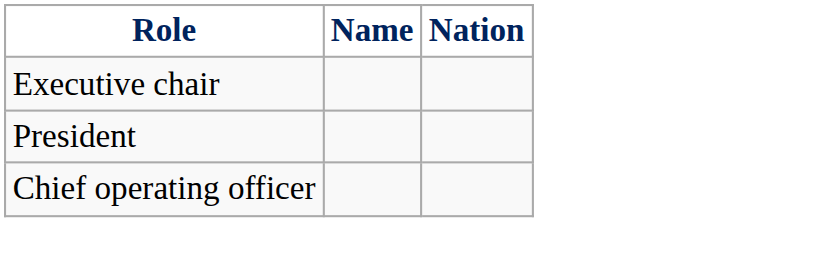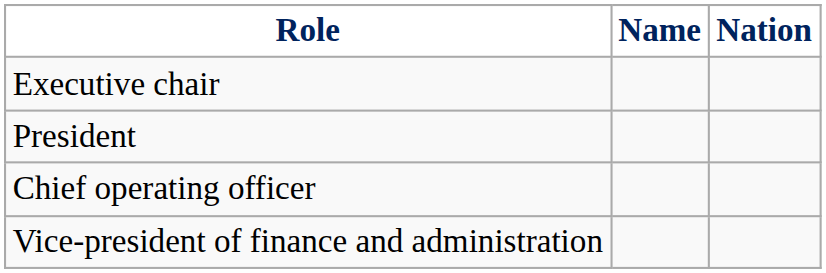+ row: Vice-president of finance and administration
